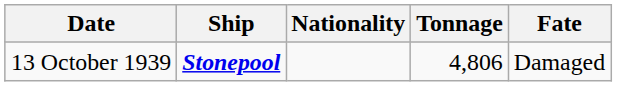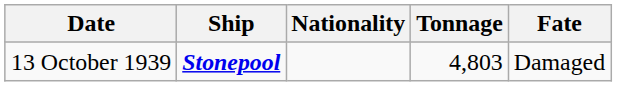13 October 1939 | Tonnage: 4,806 -> 4,803
